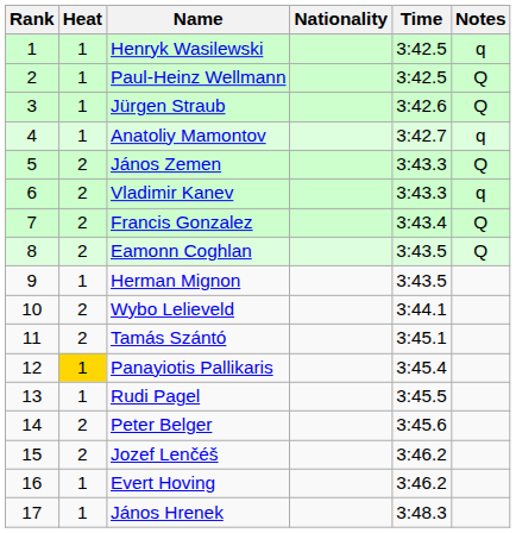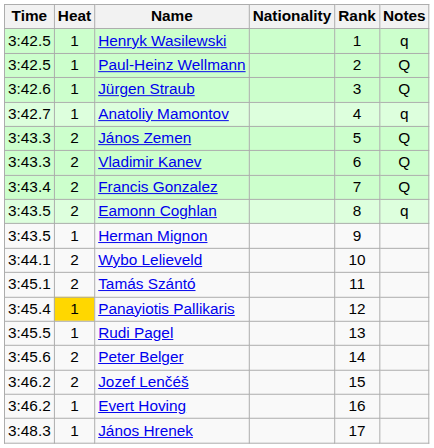columns swapped: Rank <-> Time
Vladimir Kanev | Notes: q -> Q
Eamonn Coghlan | Notes: Q -> q
